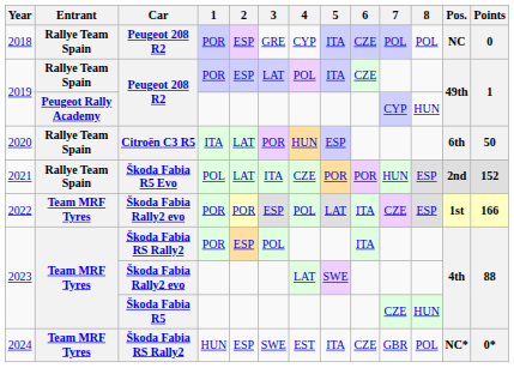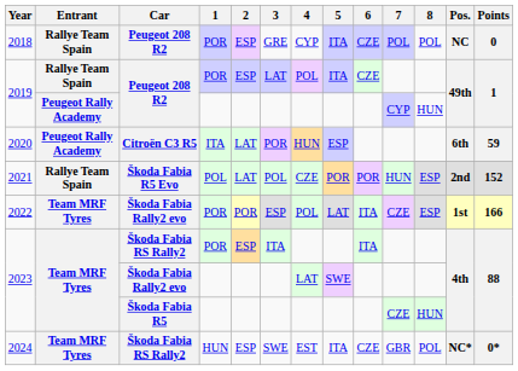2020 | Entrant: Rallye Team Spain -> Peugeot Rally Academy
2020 | Points: 50 -> 59
2021 | 3: ITA -> POL
2023 / Škoda Fabia RS Rally2 | 3: POL -> ITA
